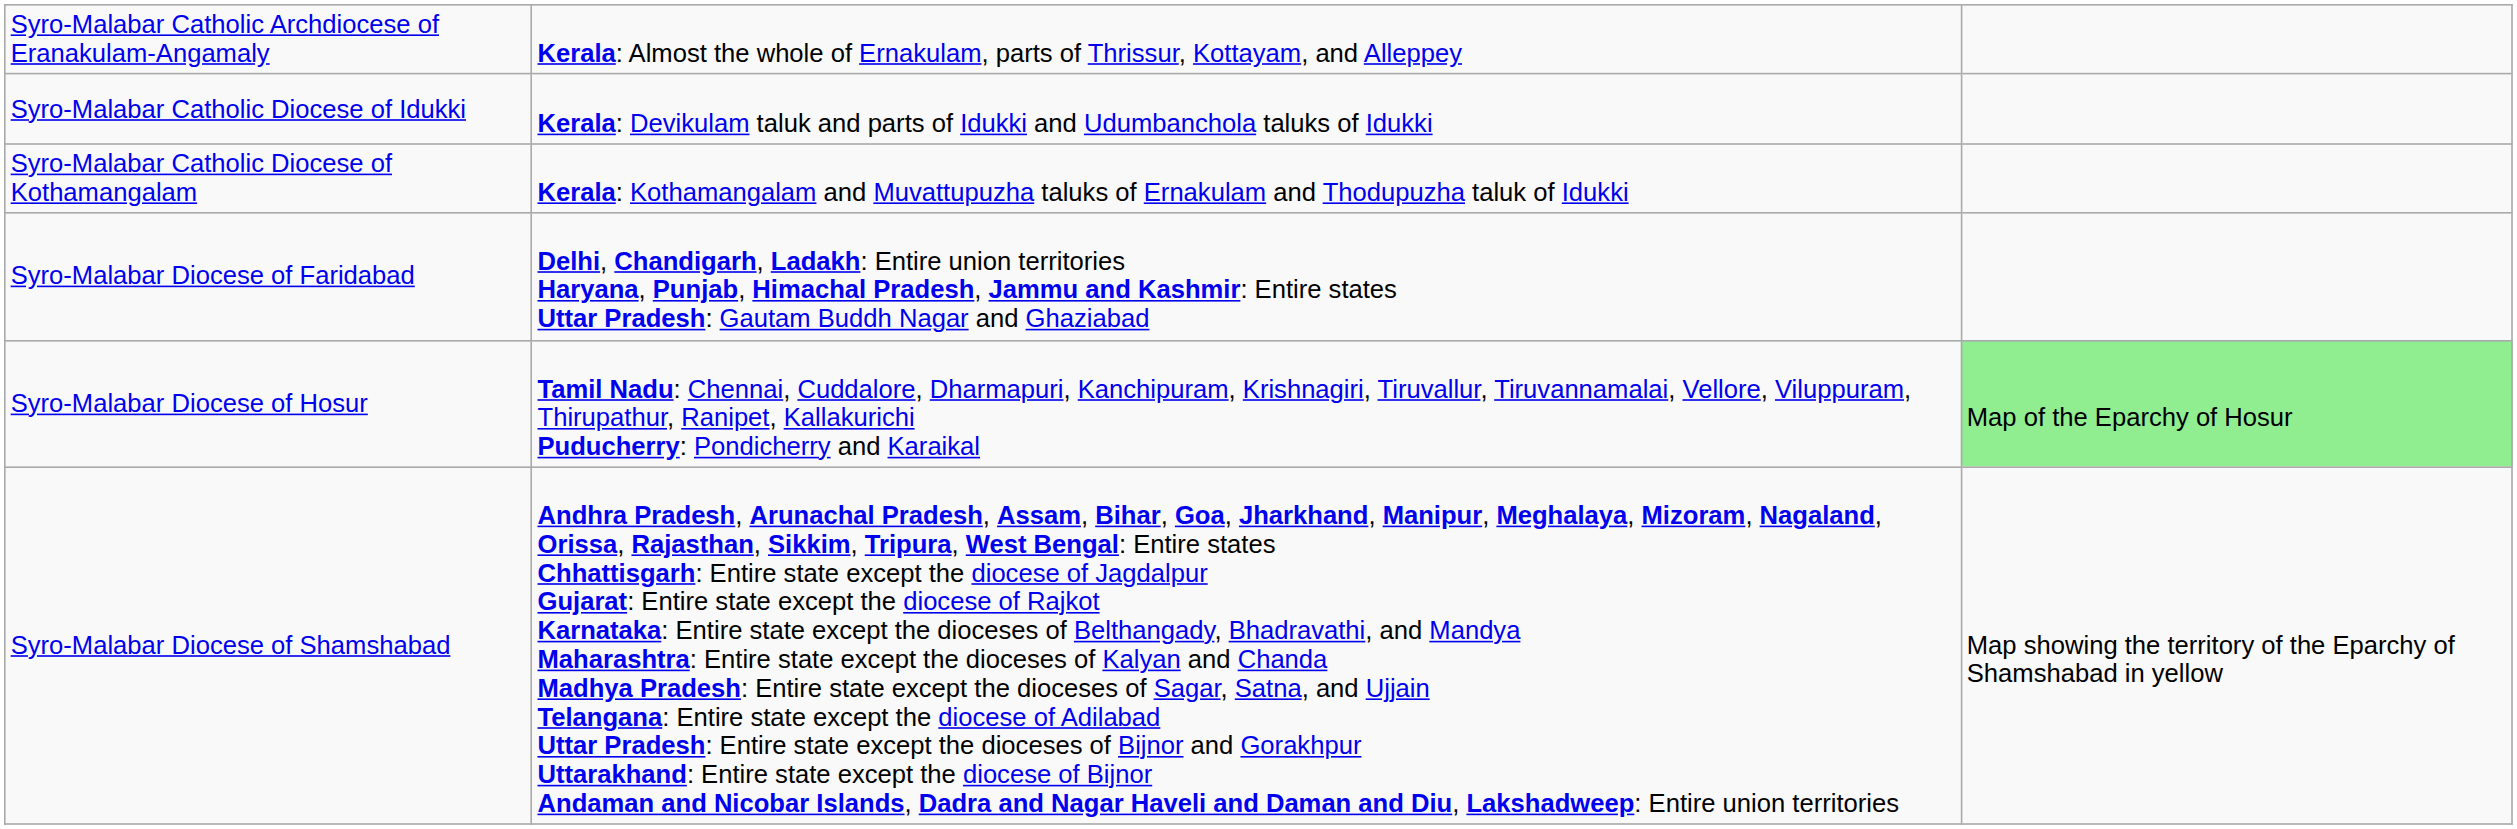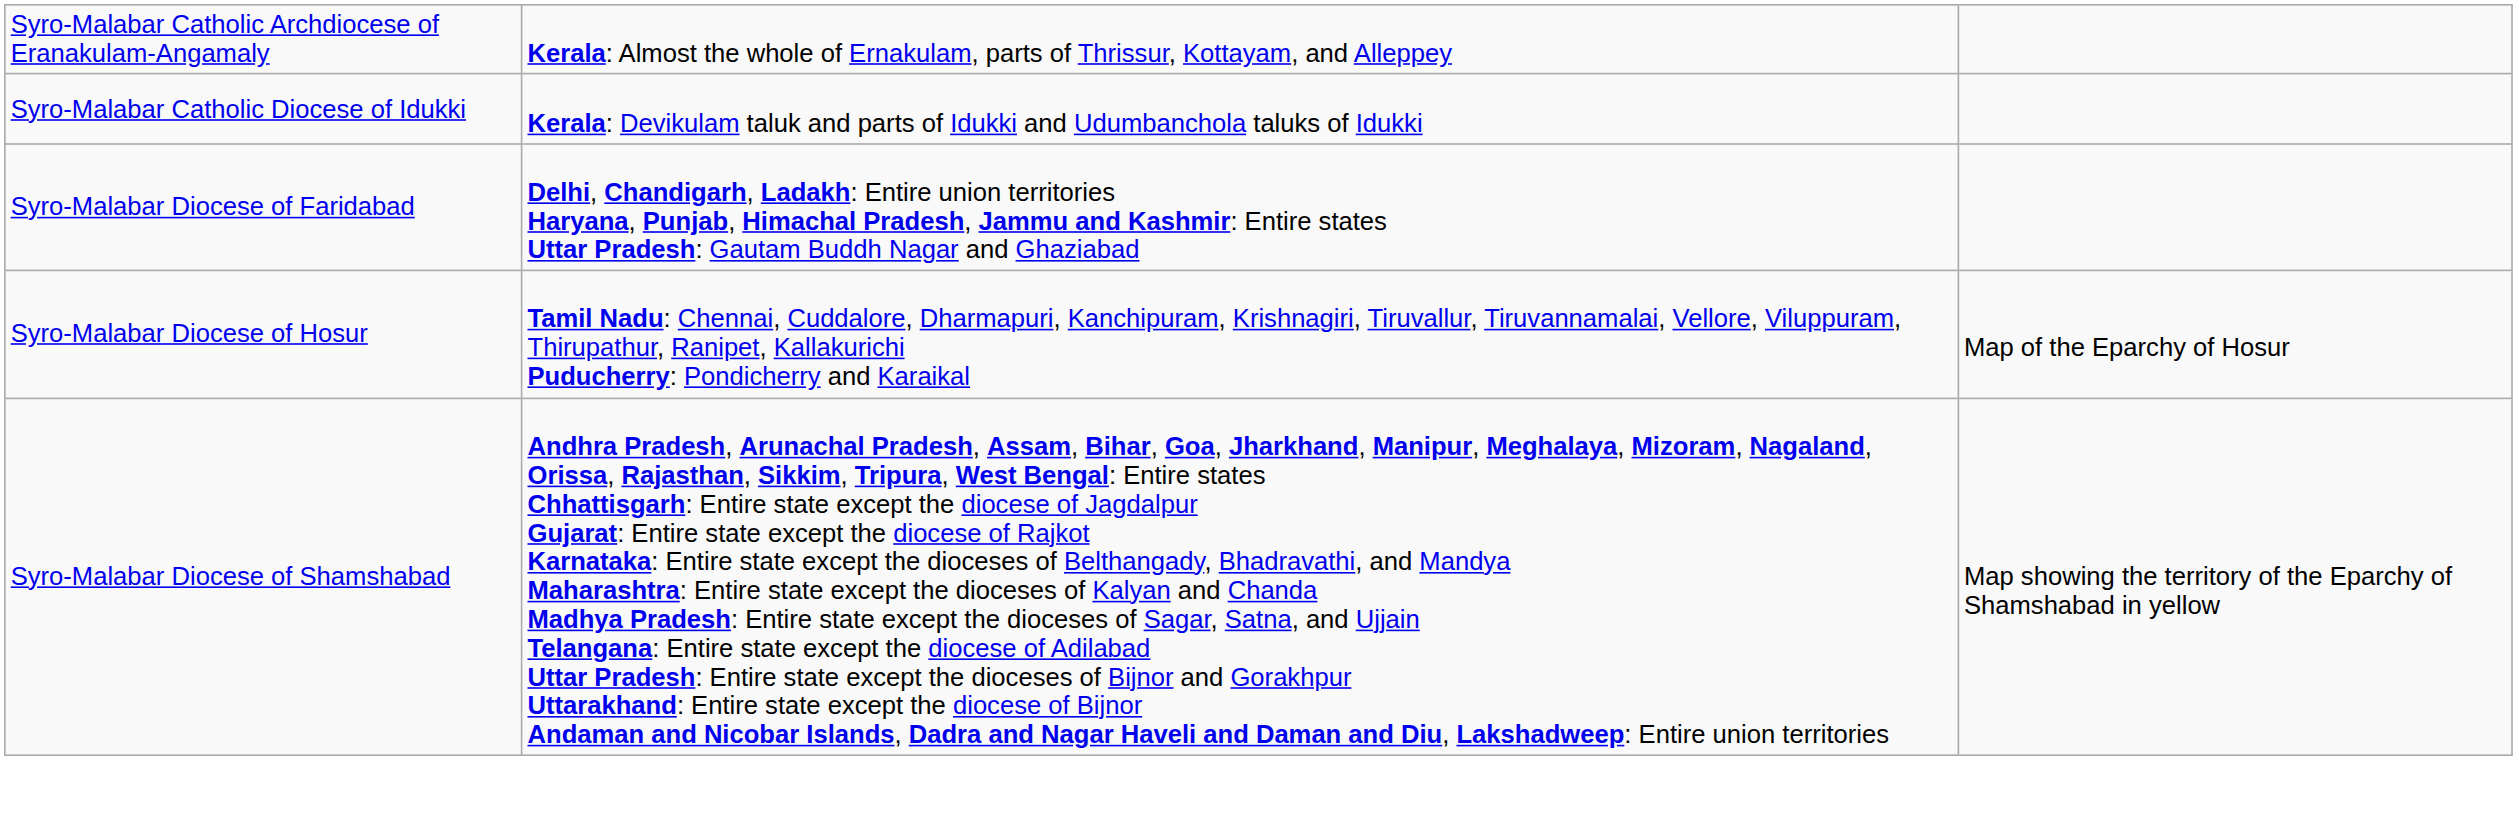- row: Syro-Malabar Catholic Diocese of Kothamangalam | Kerala: Kothamangalam and Muvattupuzha taluks of Ernakulam and Thodupuzha taluk of Idukki
Syro-Malabar Diocese of Hosur | column 3: lightgreen background -> no background
